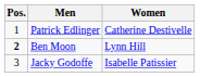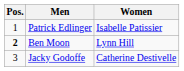Patrick Edlinger | Women: Catherine Destivelle -> Isabelle Patissier
Jacky Godoffe | Women: Isabelle Patissier -> Catherine Destivelle
